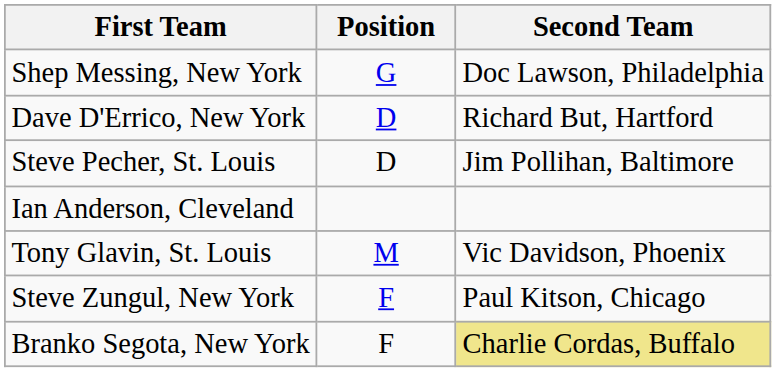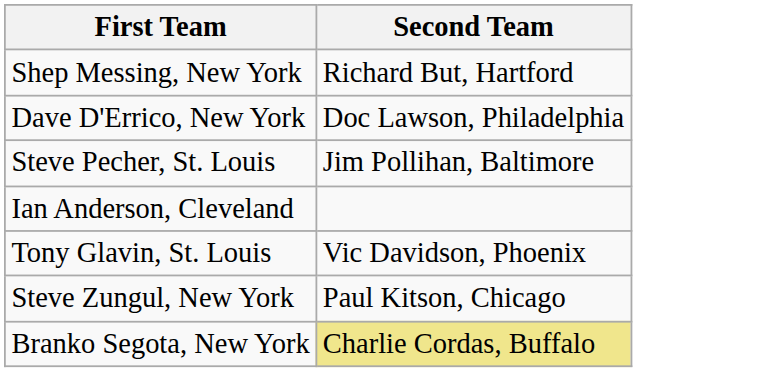- column: Position | G | D | D | M | F | F
Shep Messing, New York | Second Team: Doc Lawson, Philadelphia -> Richard But, Hartford
Dave D'Errico, New York | Second Team: Richard But, Hartford -> Doc Lawson, Philadelphia
